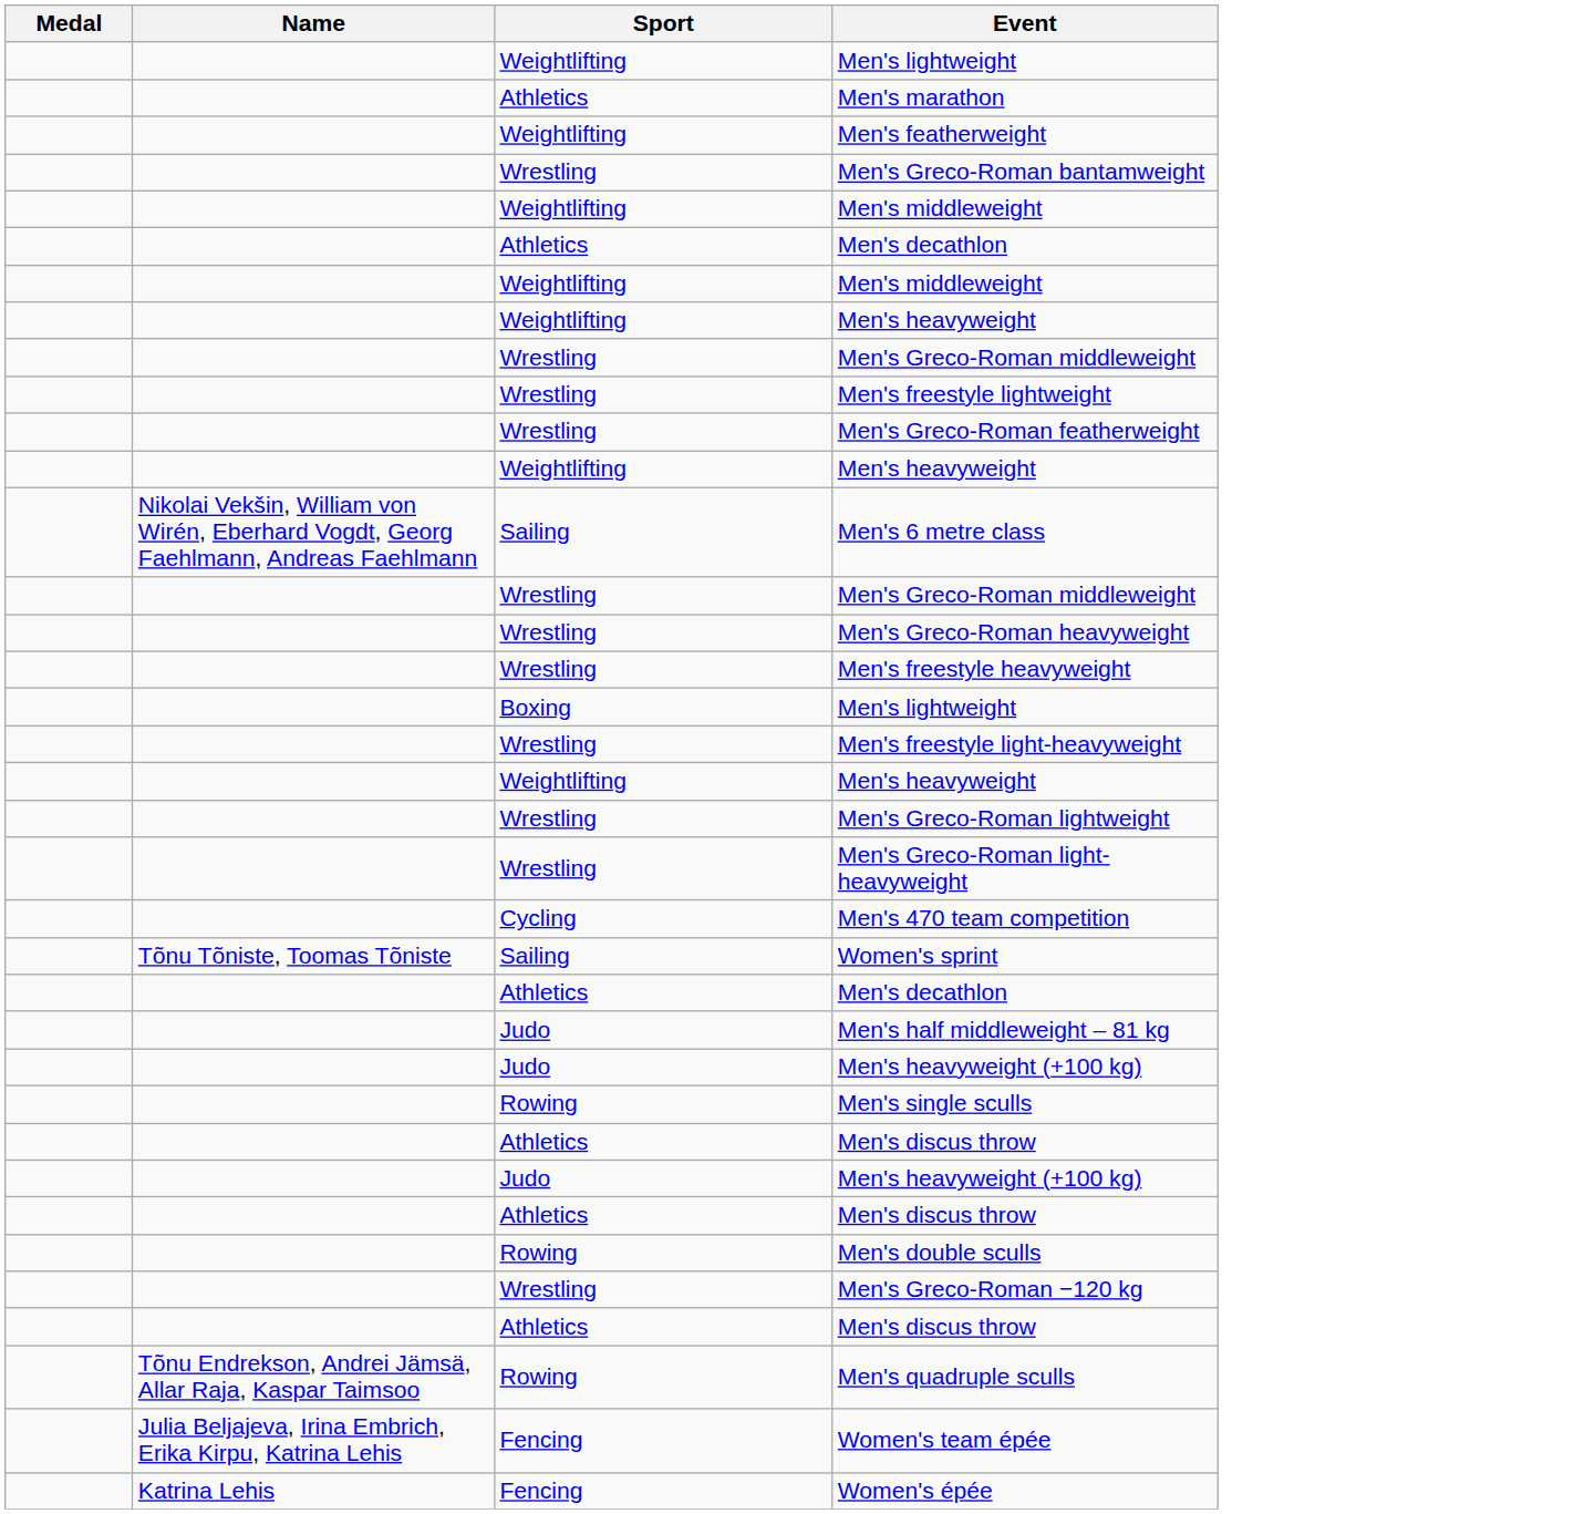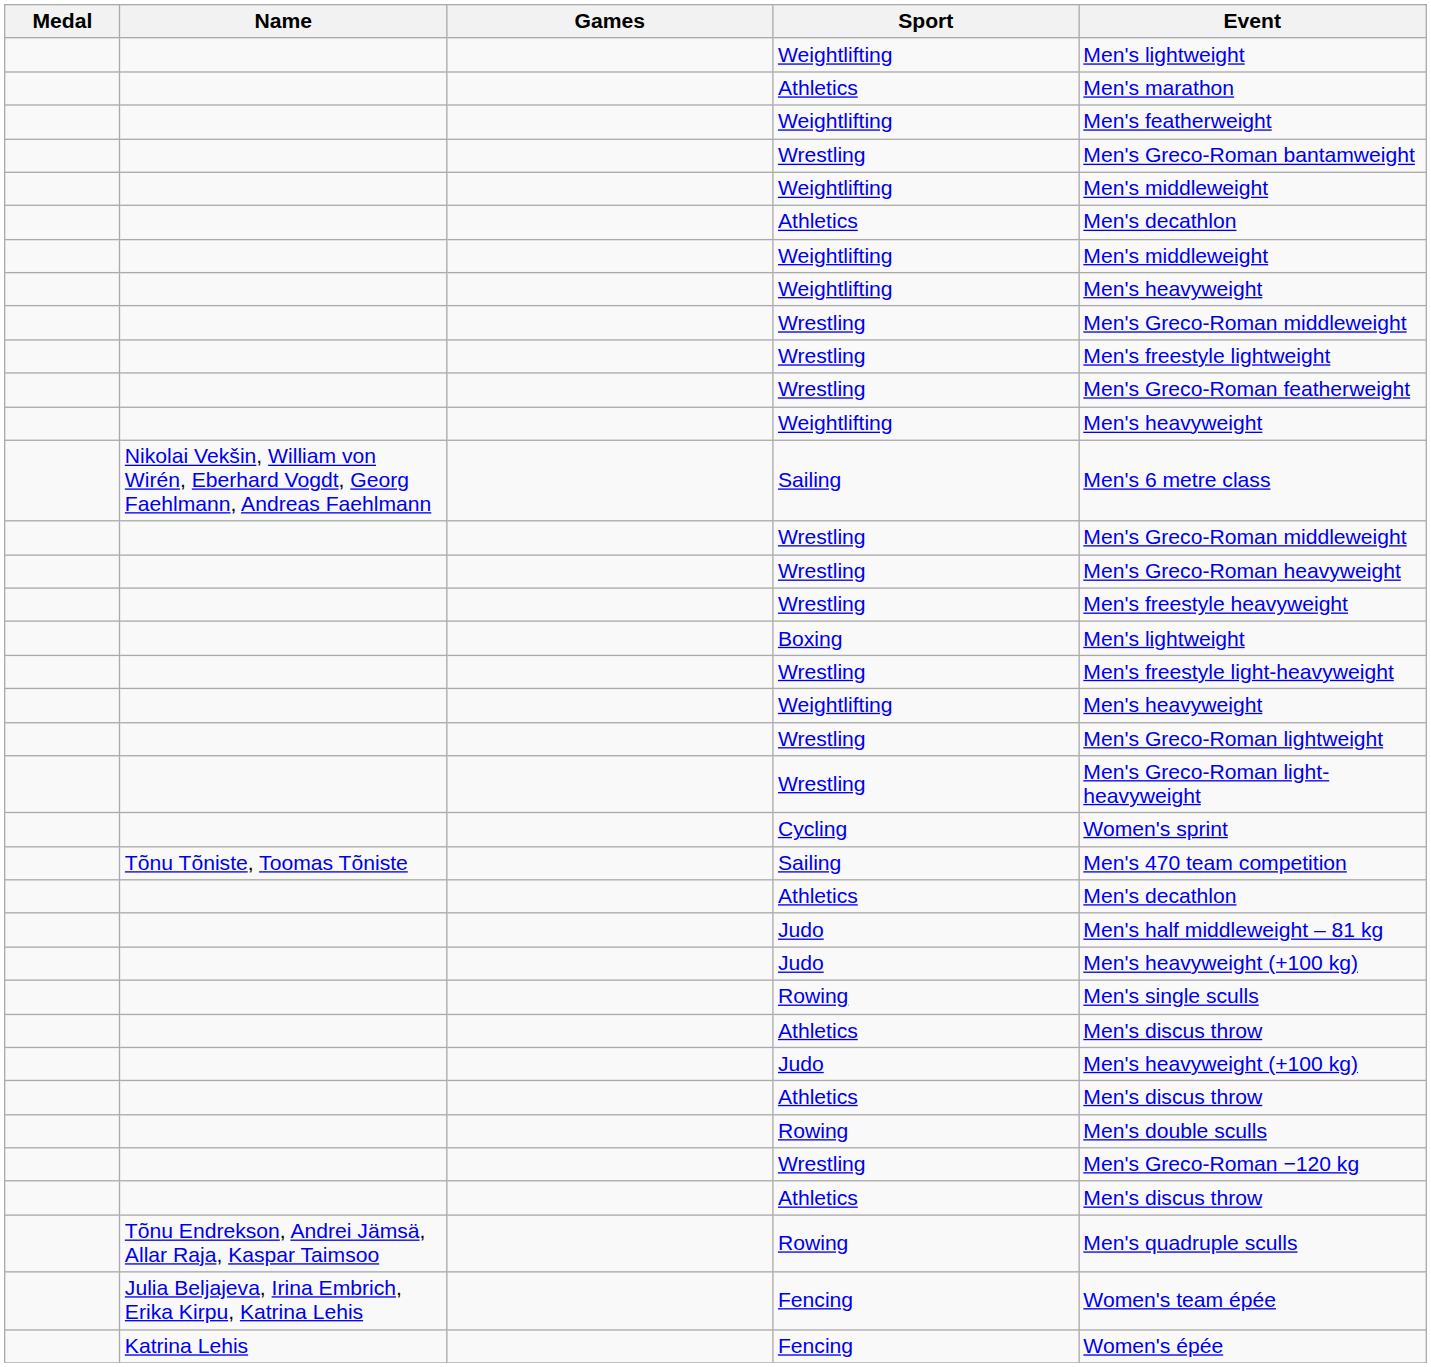+ column: Games
Cycling | Event: Men's 470 team competition -> Women's sprint
Tõnu Tõniste, Toomas Tõniste / Sailing | Event: Women's sprint -> Men's 470 team competition
